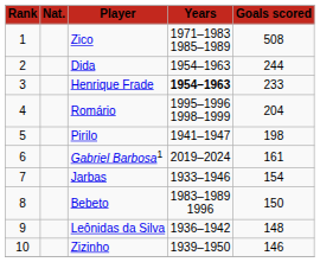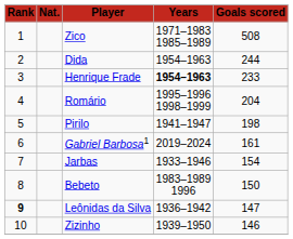Leônidas da Silva | column 1: normal -> bold
Leônidas da Silva | column 5: 148 -> 147
